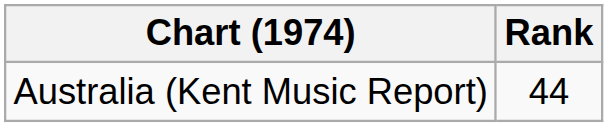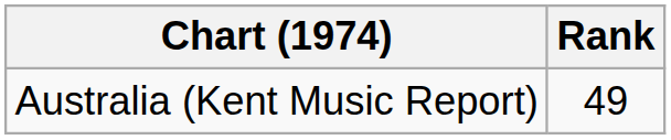Australia (Kent Music Report) | Rank: 44 -> 49
